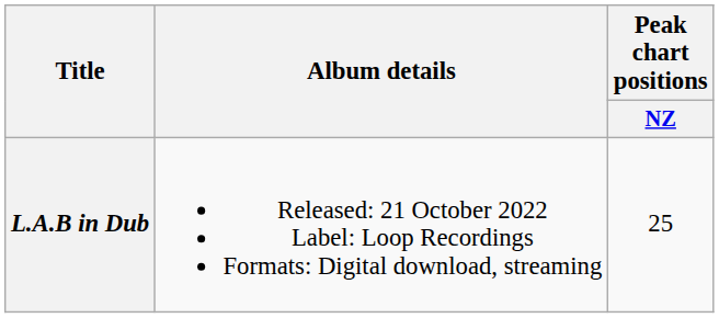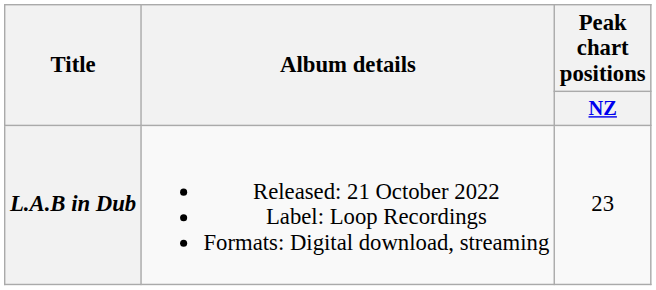L.A.B in Dub | Peak chart positions / NZ: 25 -> 23
